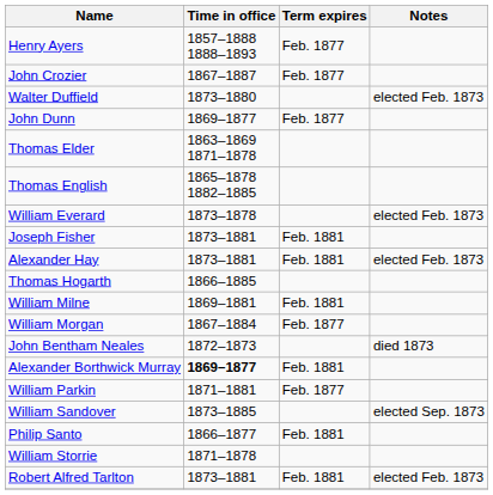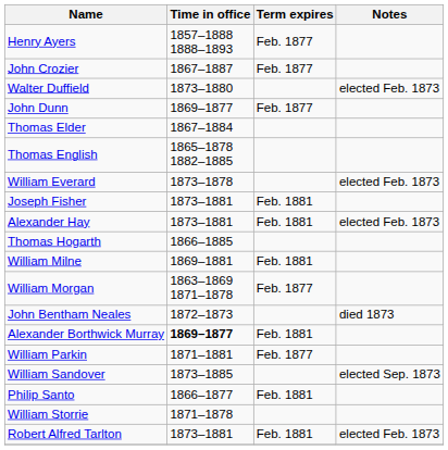Thomas Elder | Time in office: 1863–1869 1871–1878 -> 1867–1884
William Morgan | Time in office: 1867–1884 -> 1863–1869 1871–1878
